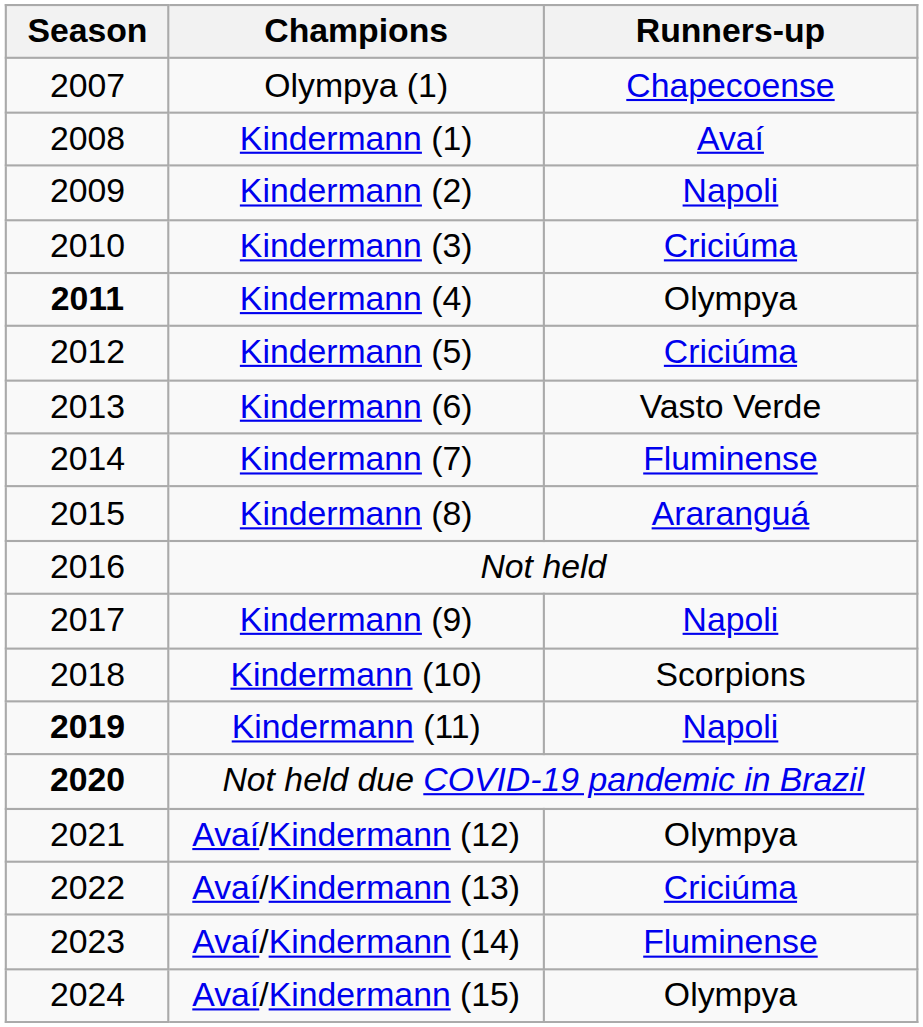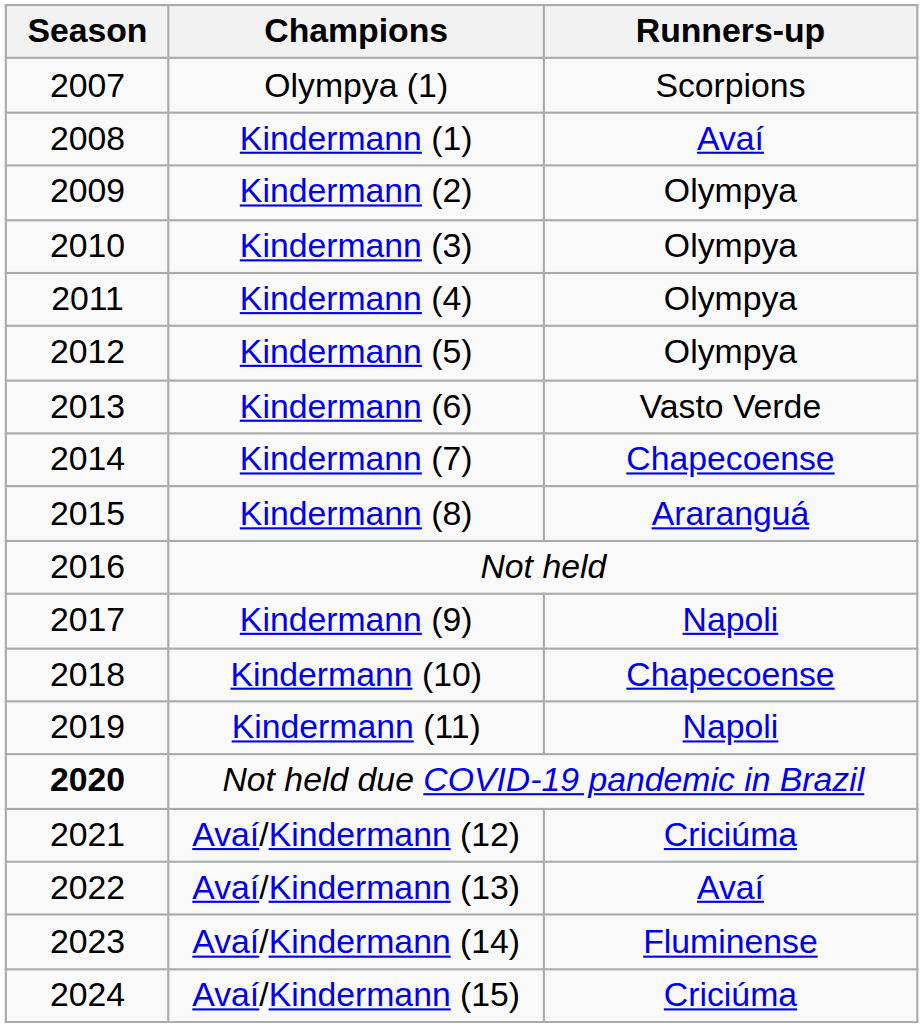Olympya (1) | Runners-up: Chapecoense -> Scorpions
Kindermann (2) | Runners-up: Napoli -> Olympya
Kindermann (3) | Runners-up: Criciúma -> Olympya
Kindermann (4) | Season: bold -> normal
Kindermann (5) | Runners-up: Criciúma -> Olympya
Kindermann (7) | Runners-up: Fluminense -> Chapecoense
Kindermann (10) | Runners-up: Scorpions -> Chapecoense
Kindermann (11) | Season: bold -> normal
Avaí/Kindermann (12) | Runners-up: Olympya -> Criciúma
Avaí/Kindermann (13) | Runners-up: Criciúma -> Avaí
Avaí/Kindermann (15) | Runners-up: Olympya -> Criciúma
